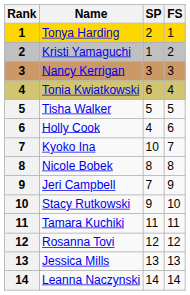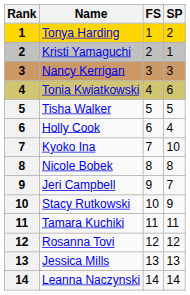columns swapped: SP <-> FS
